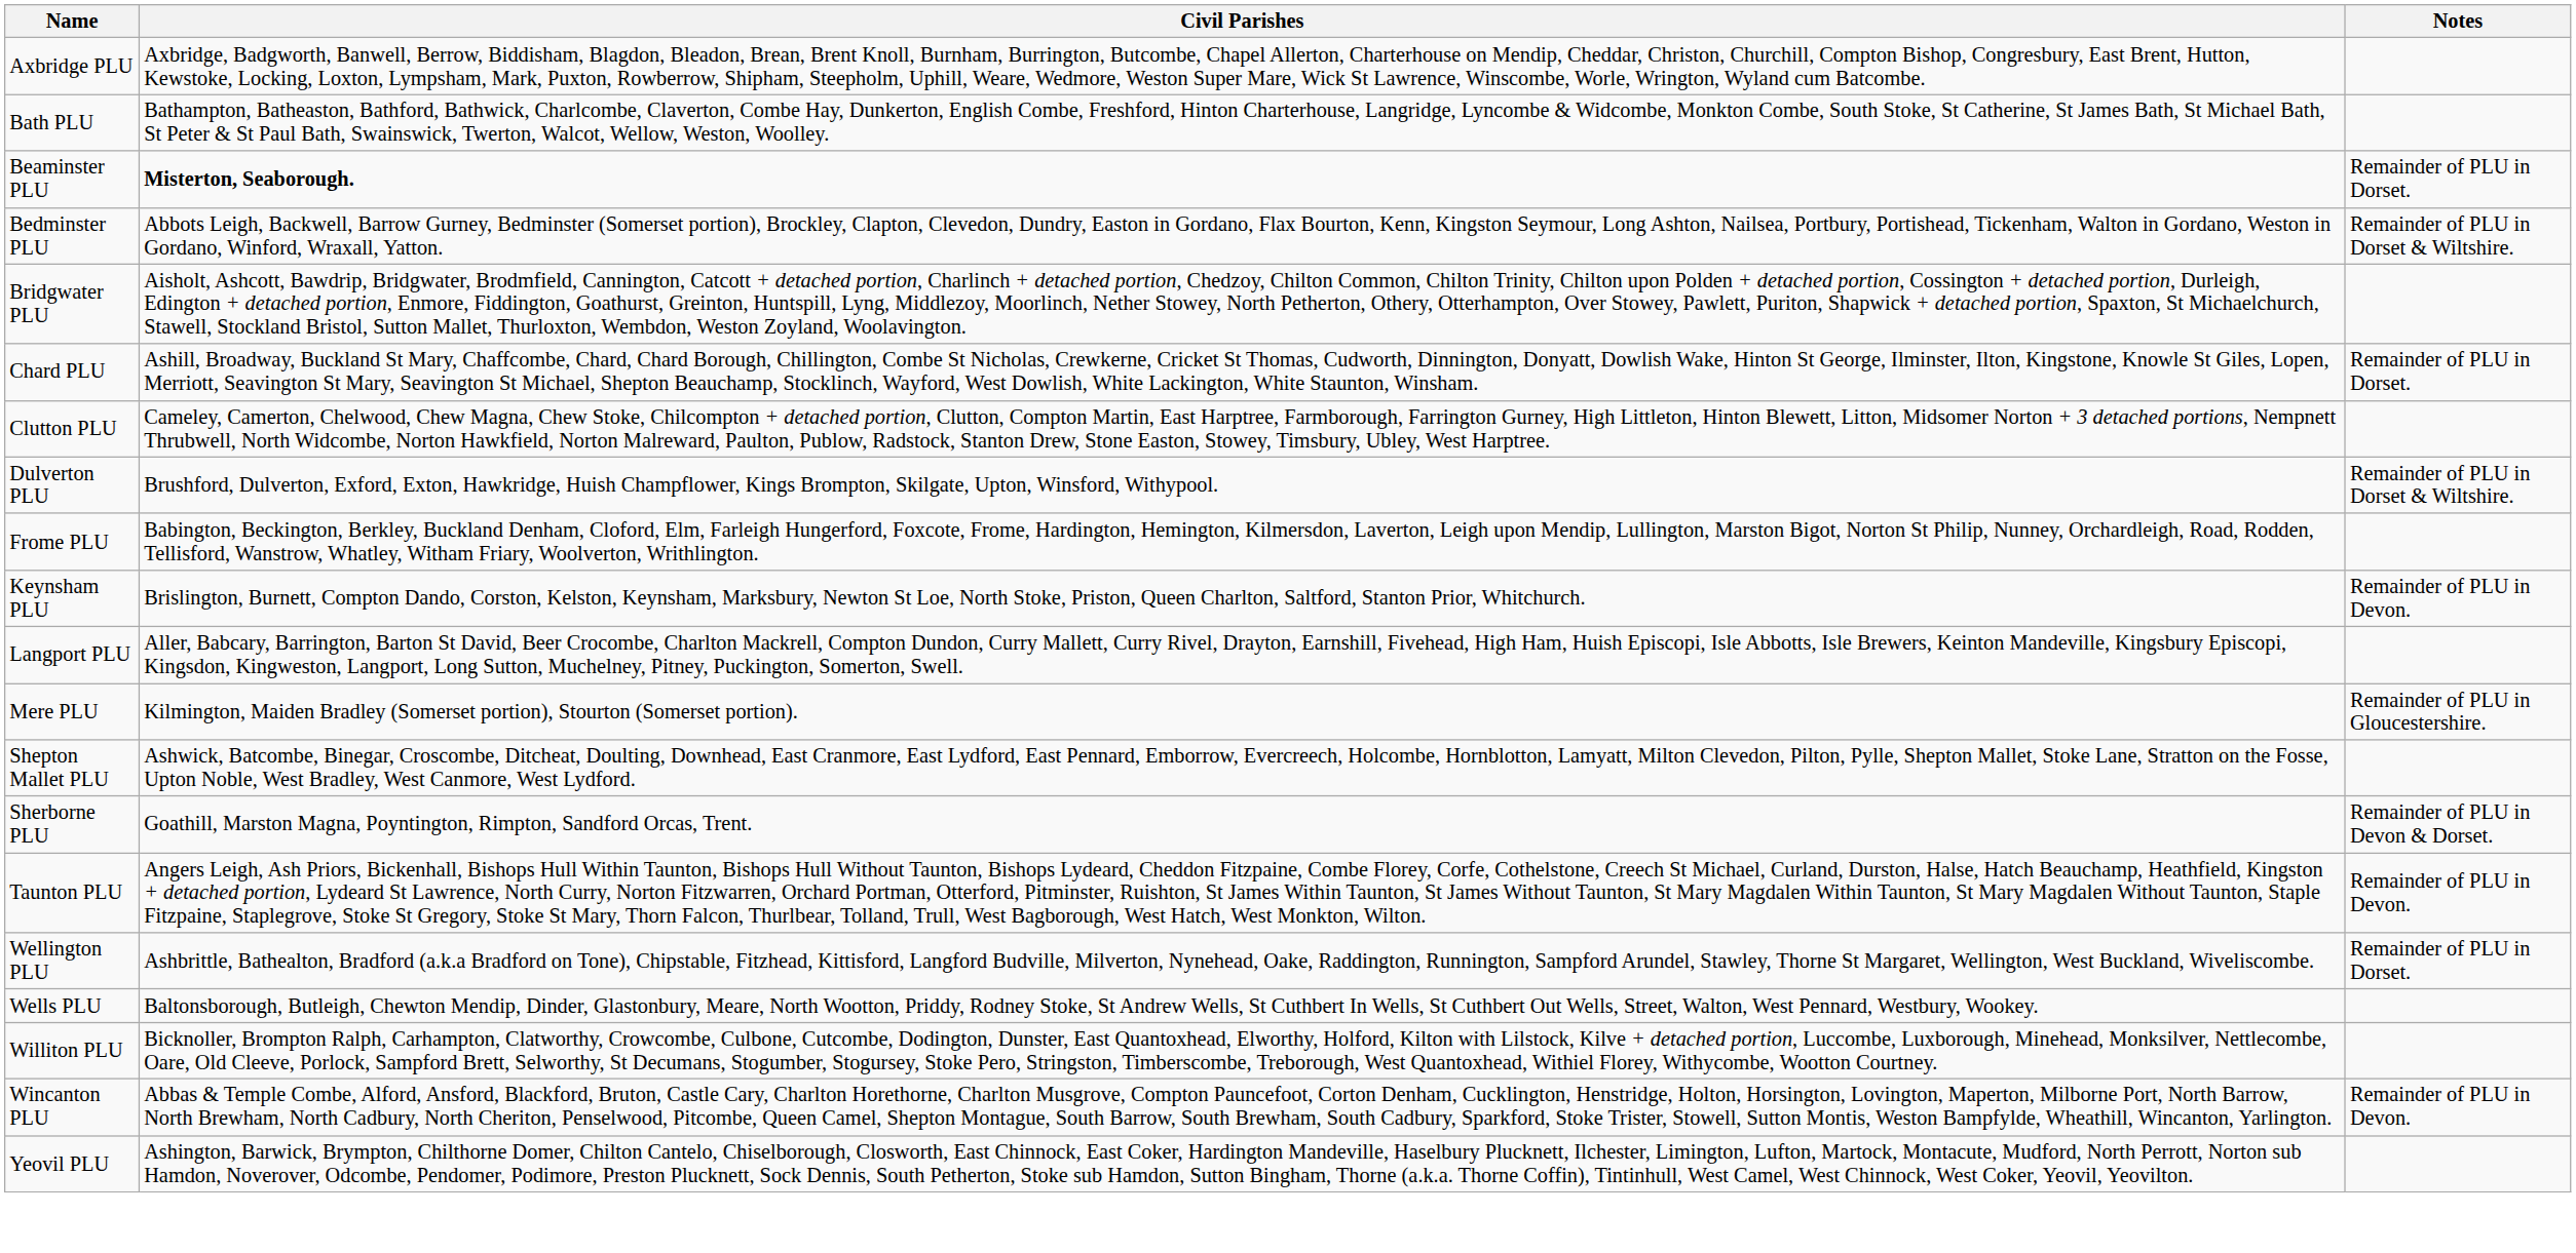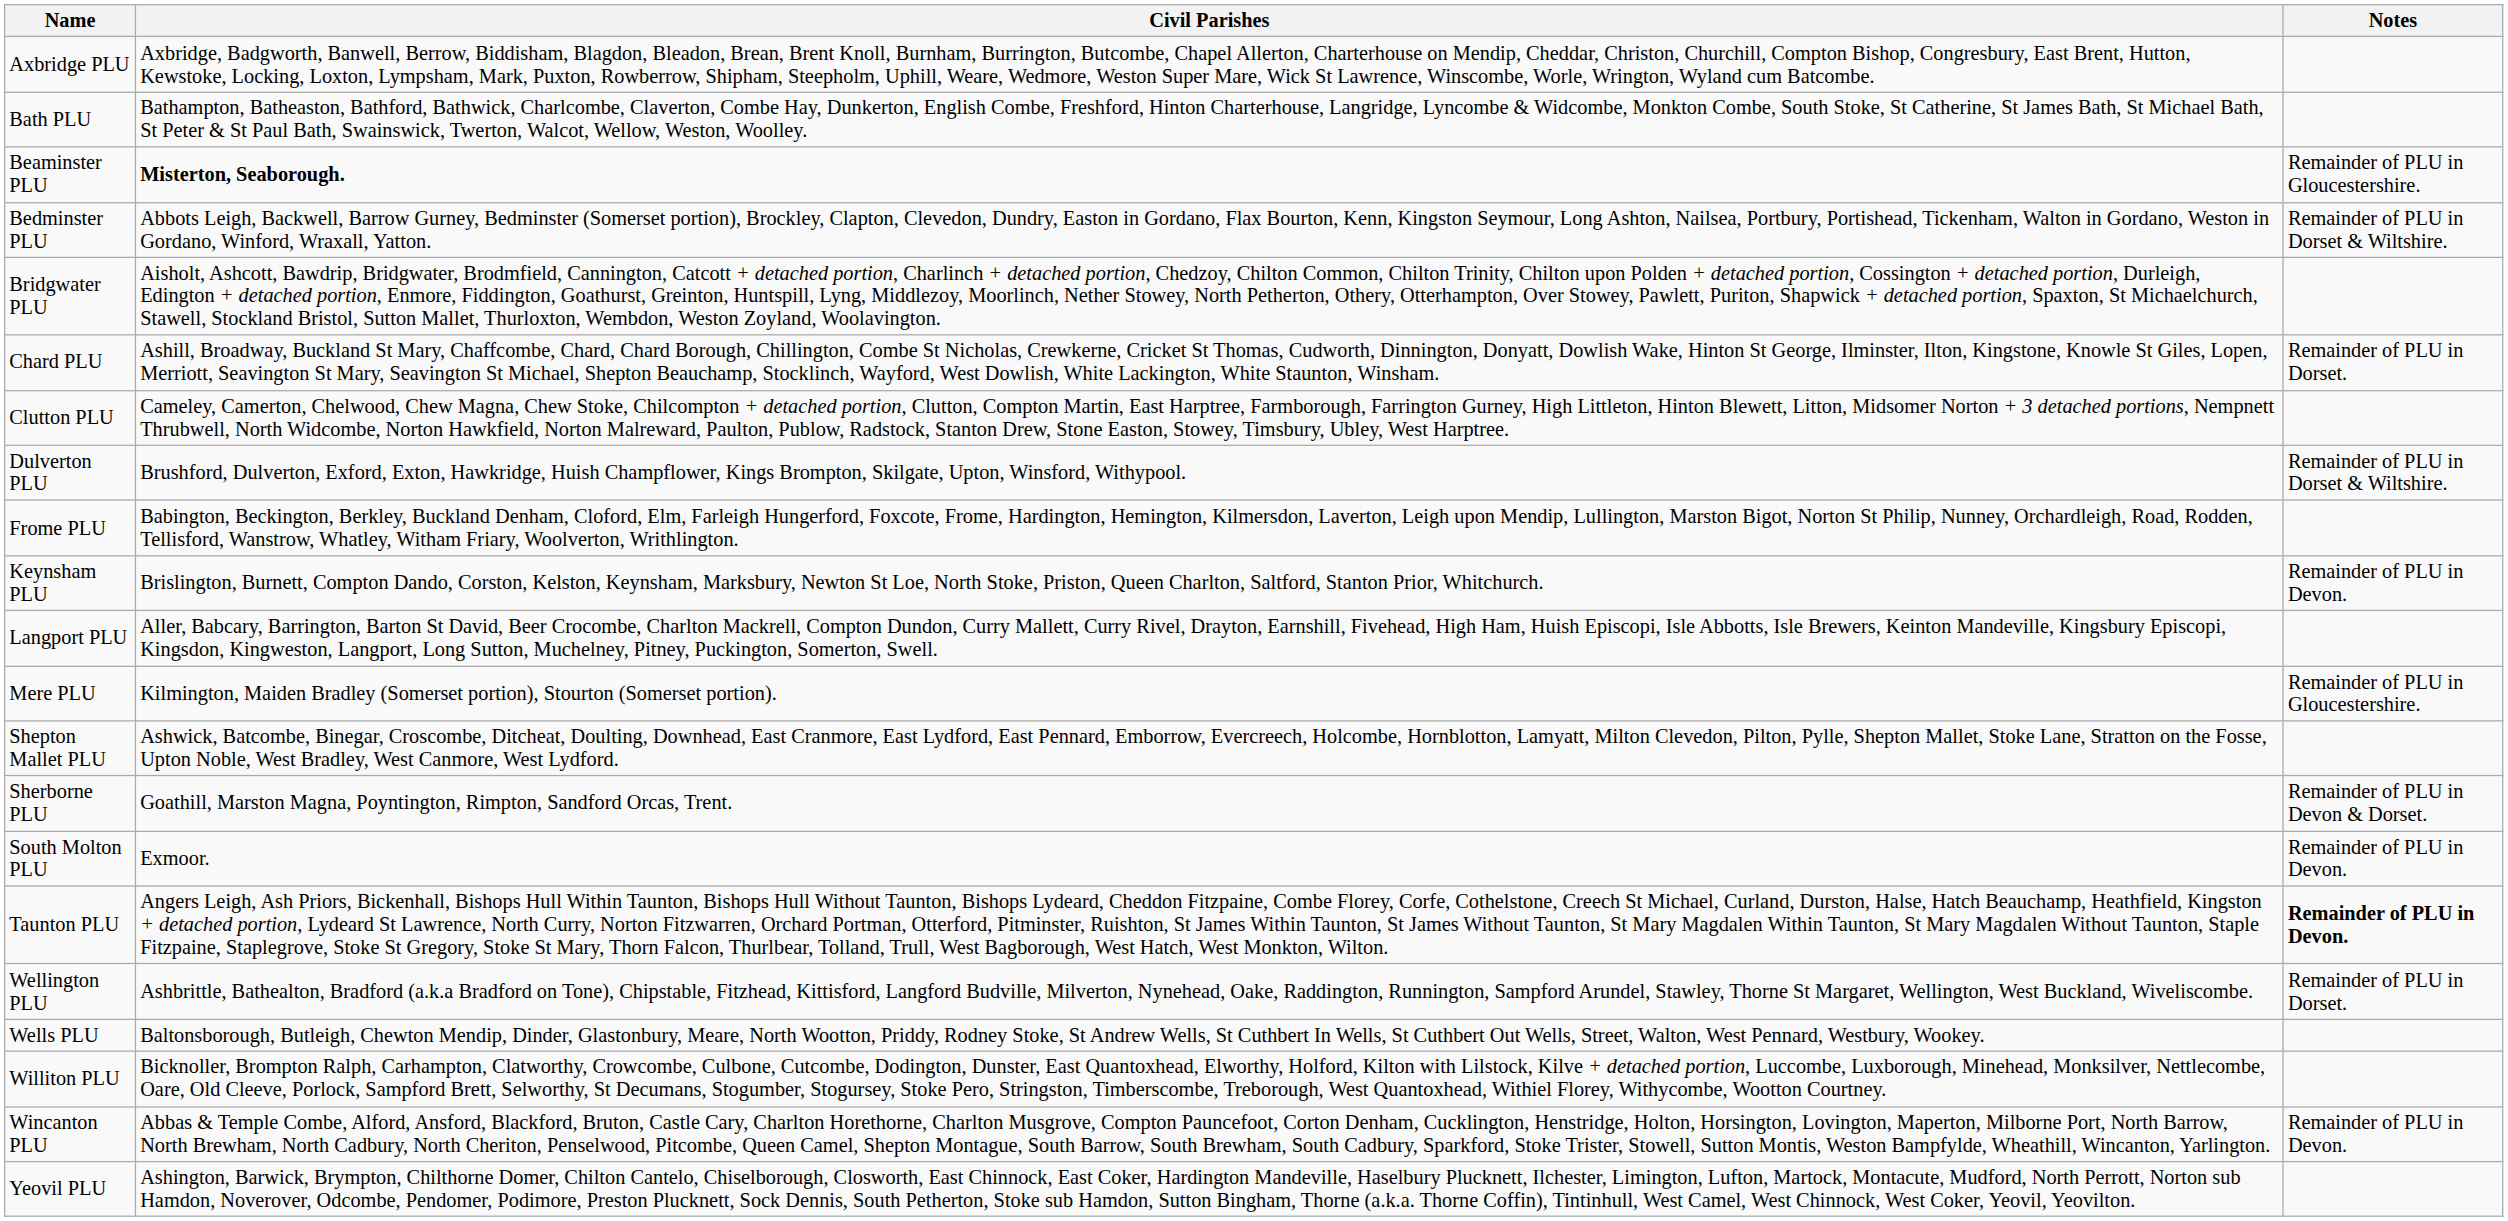Beaminster PLU | Notes: Remainder of PLU in Dorset. -> Remainder of PLU in Gloucestershire.
+ row: South Molton PLU | Exmoor. | Remainder of PLU in Devon.
Taunton PLU | Notes: normal -> bold
